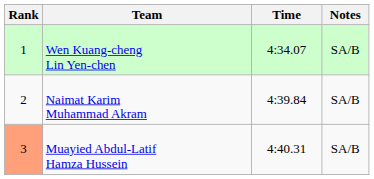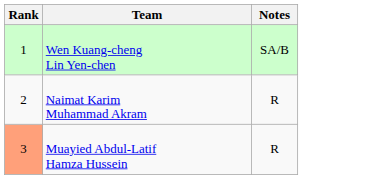- column: Time | 4:34.07 | 4:39.84 | 4:40.31
Naimat Karim Muhammad Akram | Notes: SA/B -> R
Muayied Abdul-Latif Hamza Hussein | Notes: SA/B -> R
